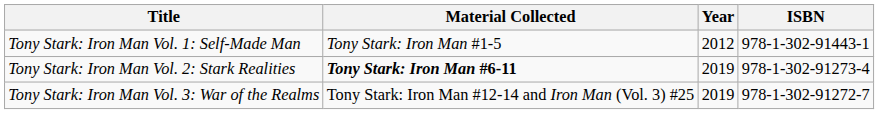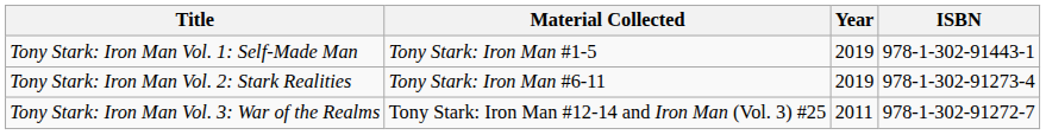Tony Stark: Iron Man Vol. 1: Self-Made Man | Year: 2012 -> 2019
Tony Stark: Iron Man Vol. 2: Stark Realities | Material Collected: bold -> normal
Tony Stark: Iron Man Vol. 3: War of the Realms | Year: 2019 -> 2011
